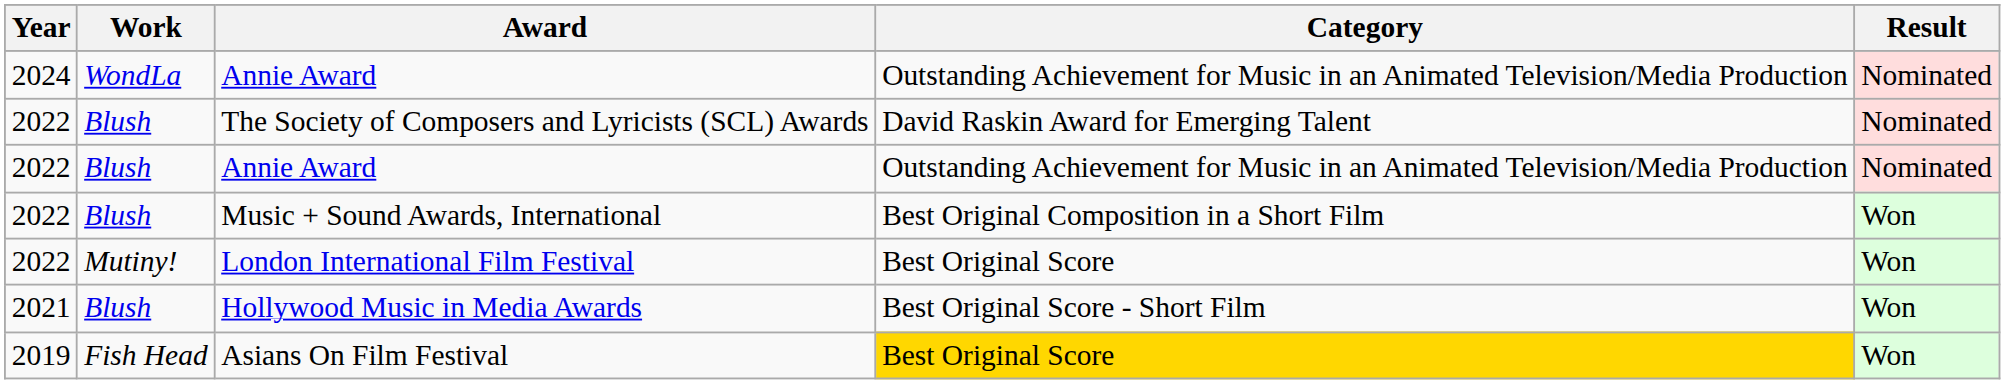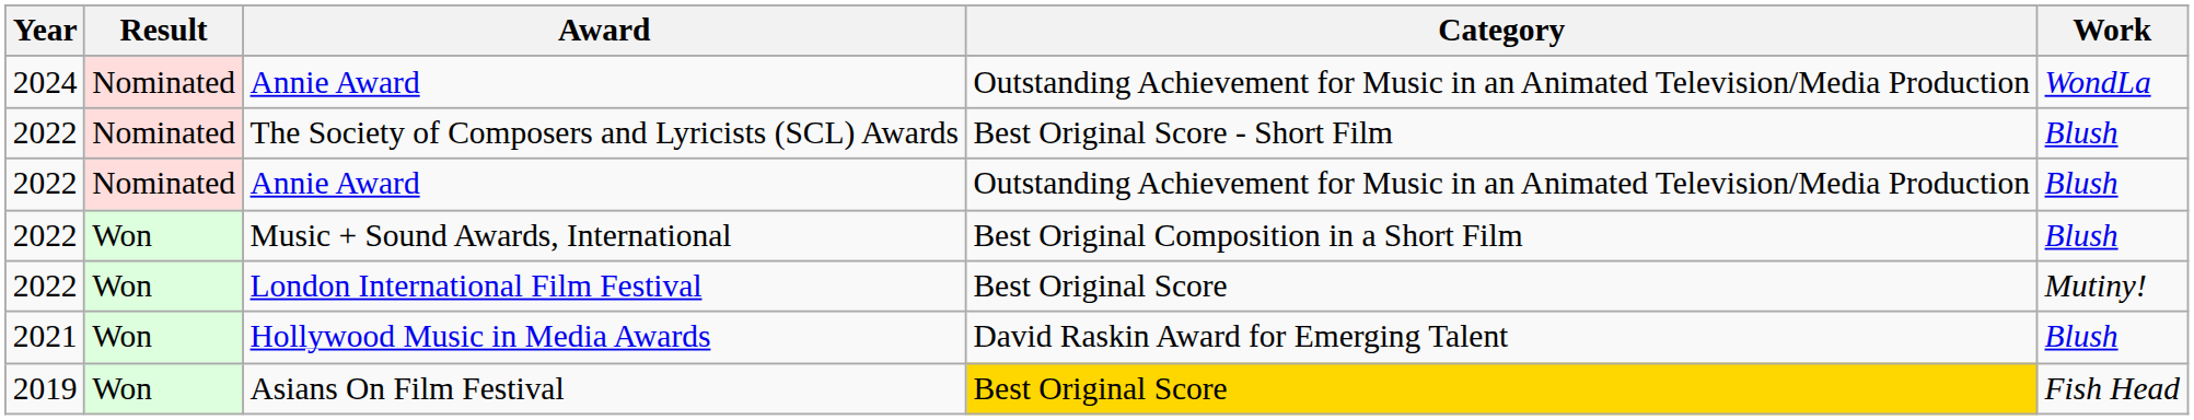columns swapped: Result <-> Work
The Society of Composers and Lyricists (SCL) Awards | Category: David Raskin Award for Emerging Talent -> Best Original Score - Short Film
Hollywood Music in Media Awards | Category: Best Original Score - Short Film -> David Raskin Award for Emerging Talent
